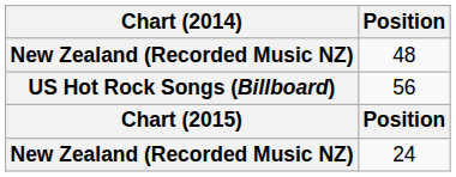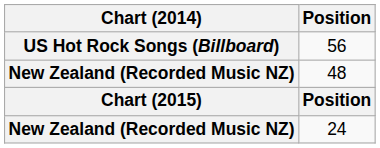rows swapped: 48 <-> 56
